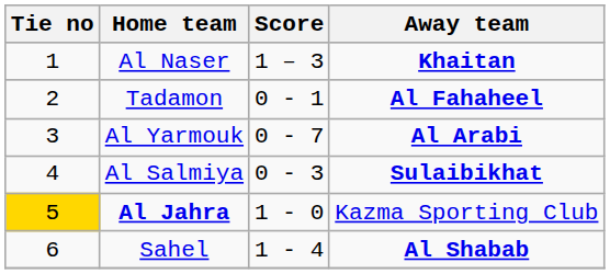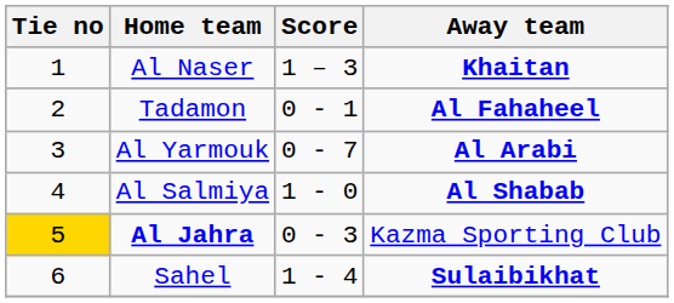Al Salmiya | Score: 0 - 3 -> 1 - 0
Al Salmiya | Away team: Sulaibikhat -> Al Shabab
Al Jahra | Score: 1 - 0 -> 0 - 3
Sahel | Away team: Al Shabab -> Sulaibikhat
